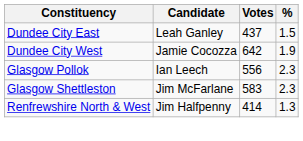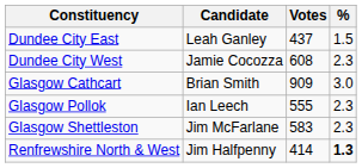Dundee City West | Votes: 642 -> 608
Dundee City West | %: 1.9 -> 2.3
+ row: Glasgow Cathcart | Brian Smith | 909 | 3.0
Glasgow Pollok | Votes: 556 -> 555
Renfrewshire North & West | %: normal -> bold
